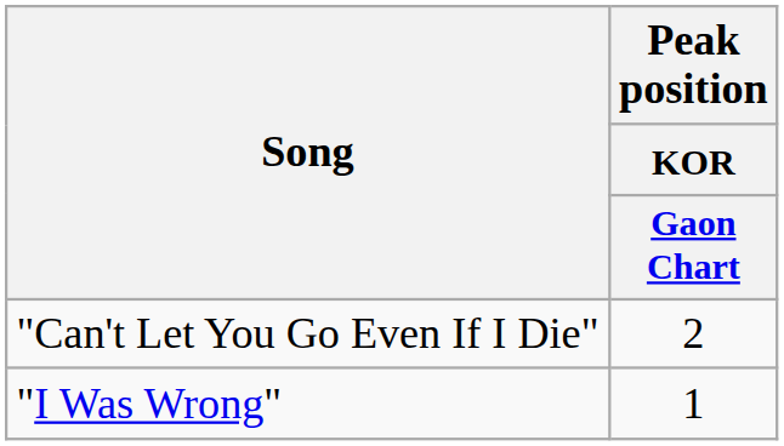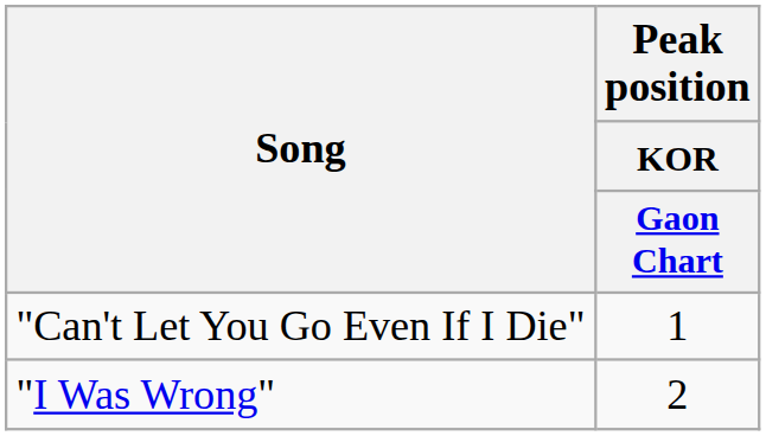"Can't Let You Go Even If I Die" | Peak position / KOR / Gaon Chart: 2 -> 1
"I Was Wrong" | Peak position / KOR / Gaon Chart: 1 -> 2
